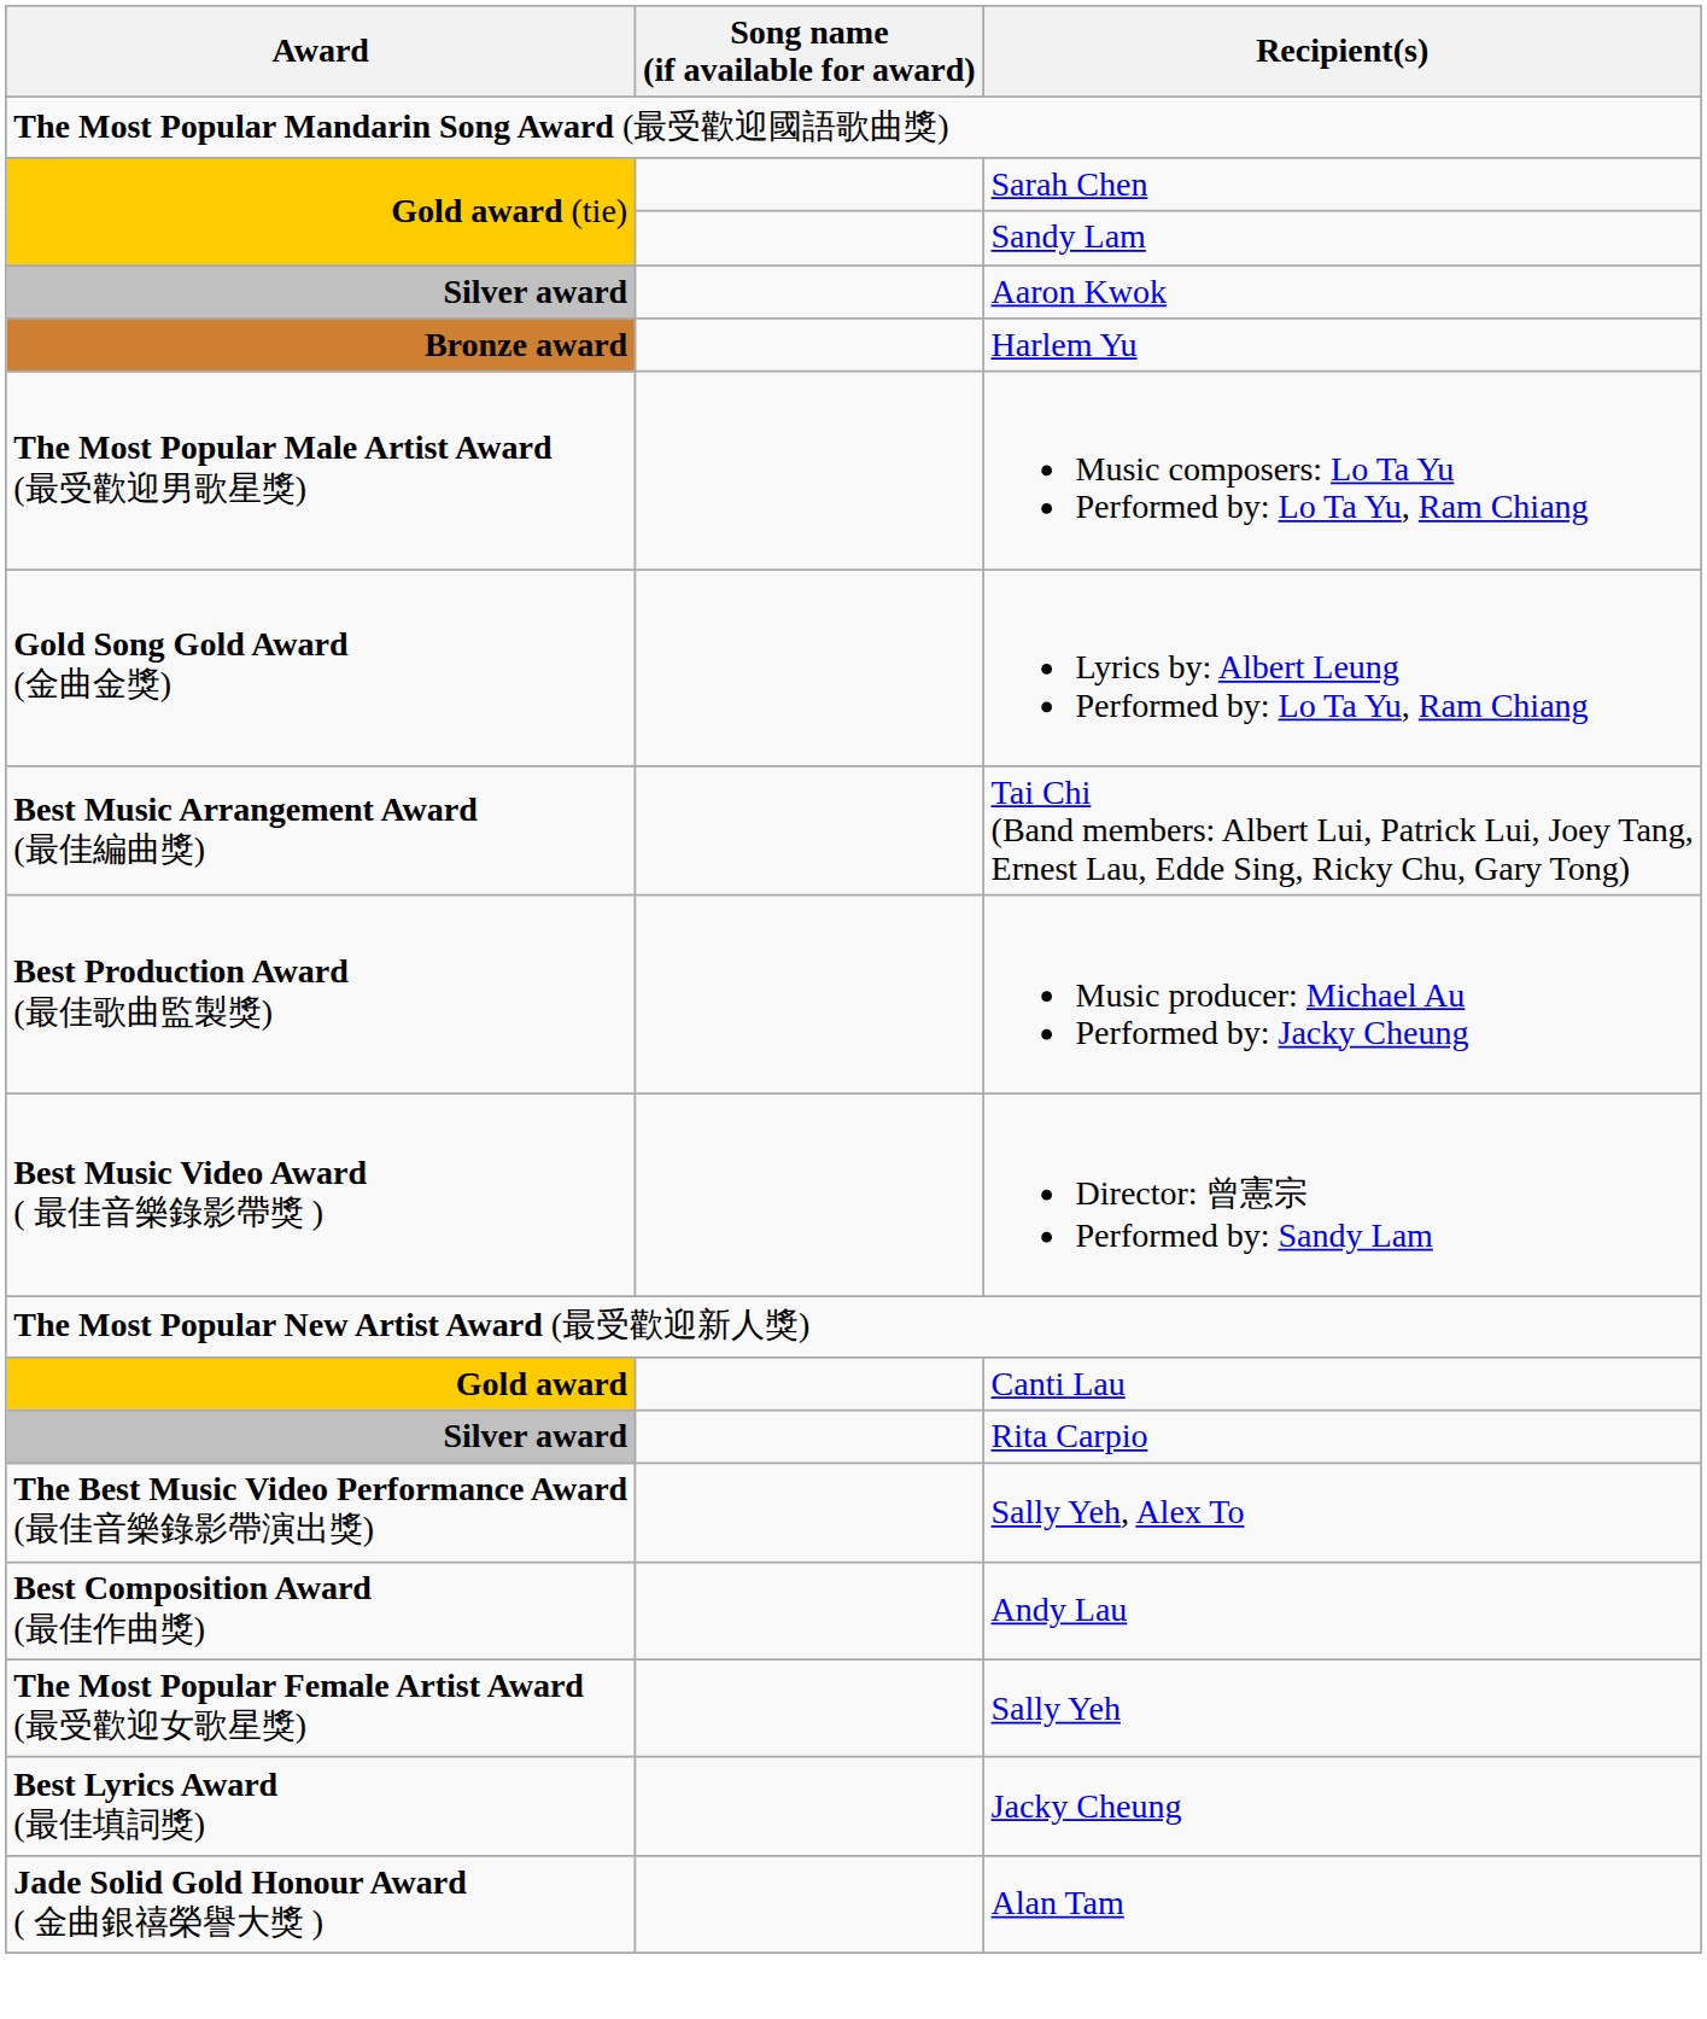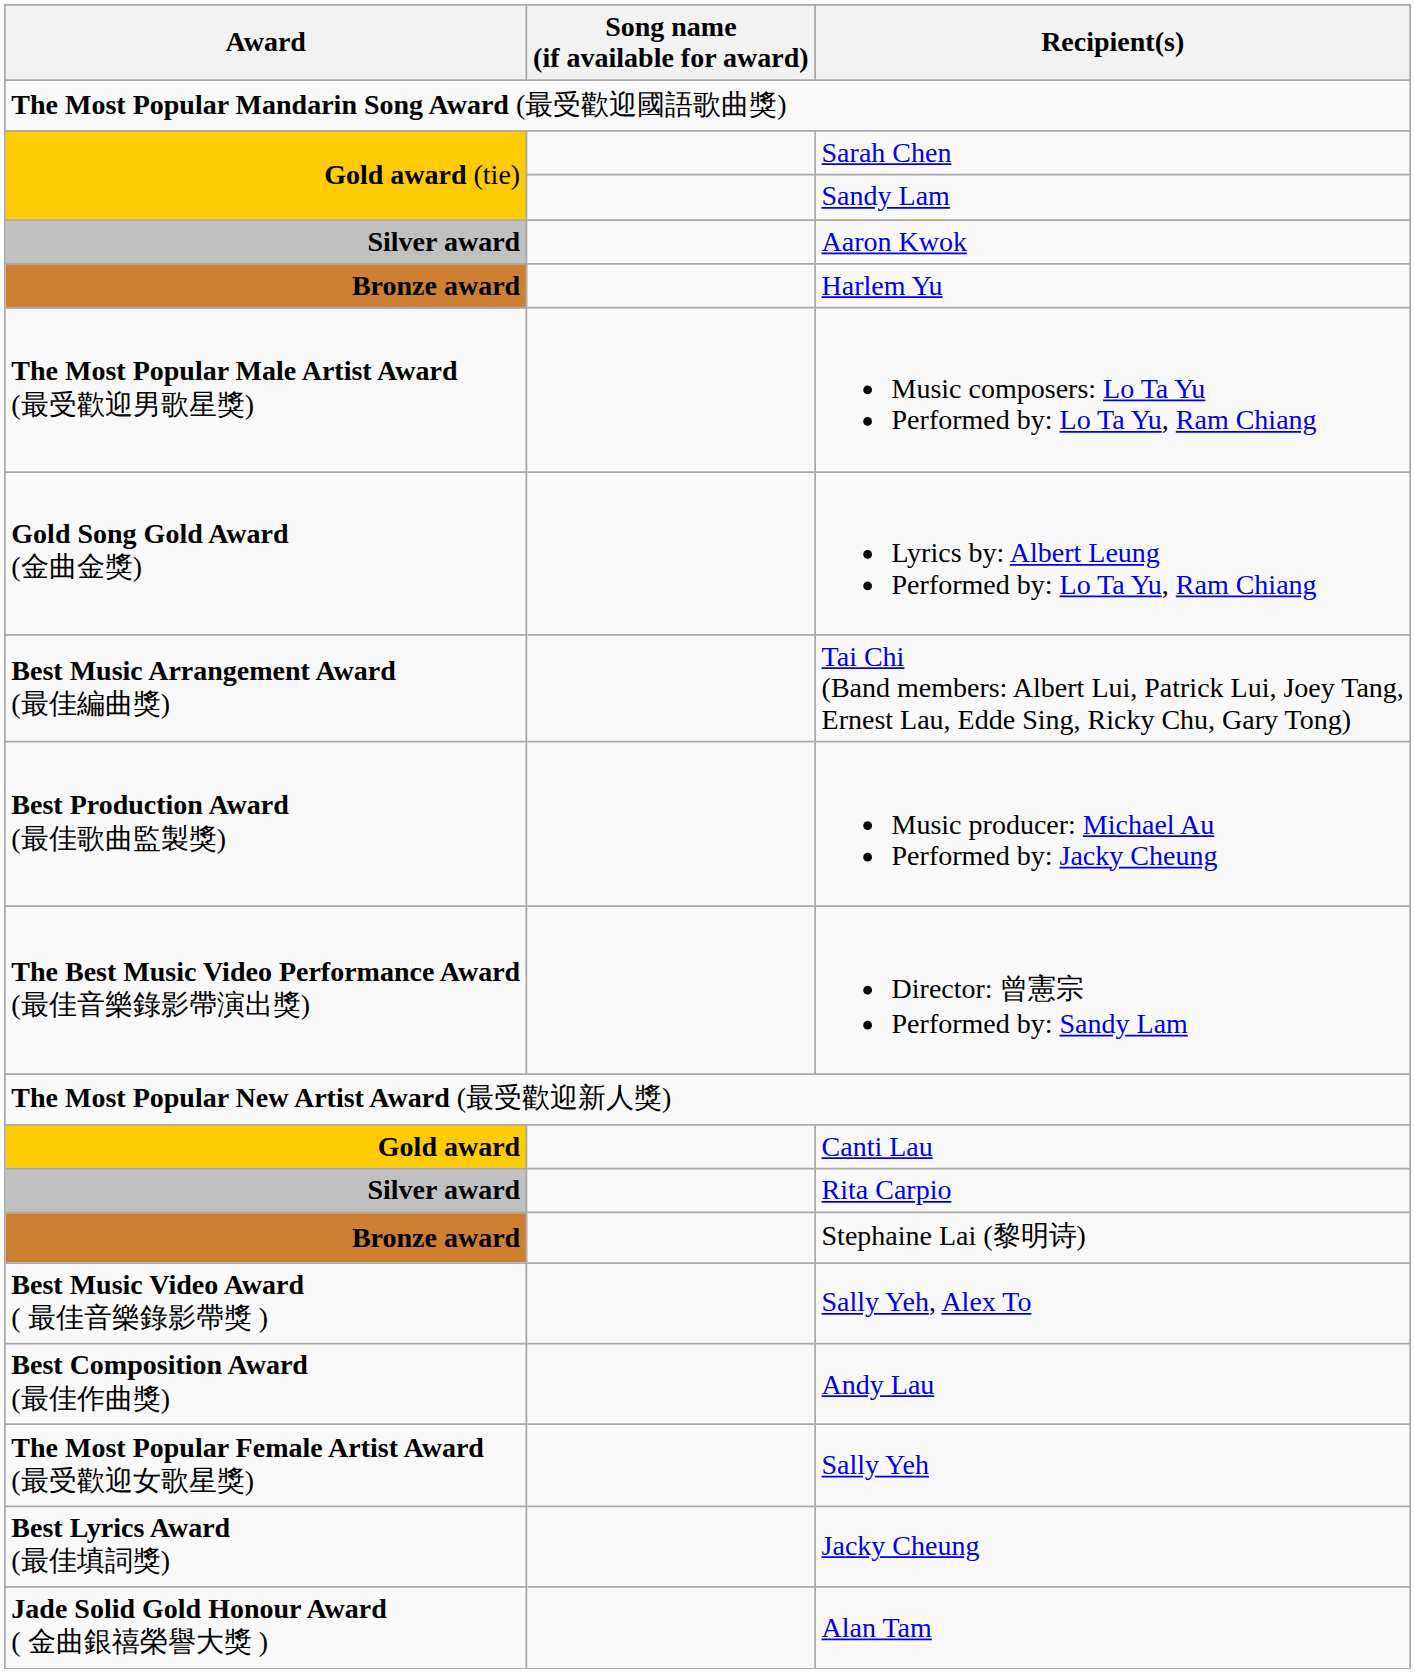Director: 曾憲宗 Performed by: Sandy Lam | Award: Best Music Video Award ( 最佳音樂錄影帶獎 ) -> The Best Music Video Performance Award (最佳音樂錄影帶演出獎)
+ row: Bronze award | Stephaine Lai (黎明诗)
Sally Yeh, Alex To | Award: The Best Music Video Performance Award (最佳音樂錄影帶演出獎) -> Best Music Video Award ( 最佳音樂錄影帶獎 )
